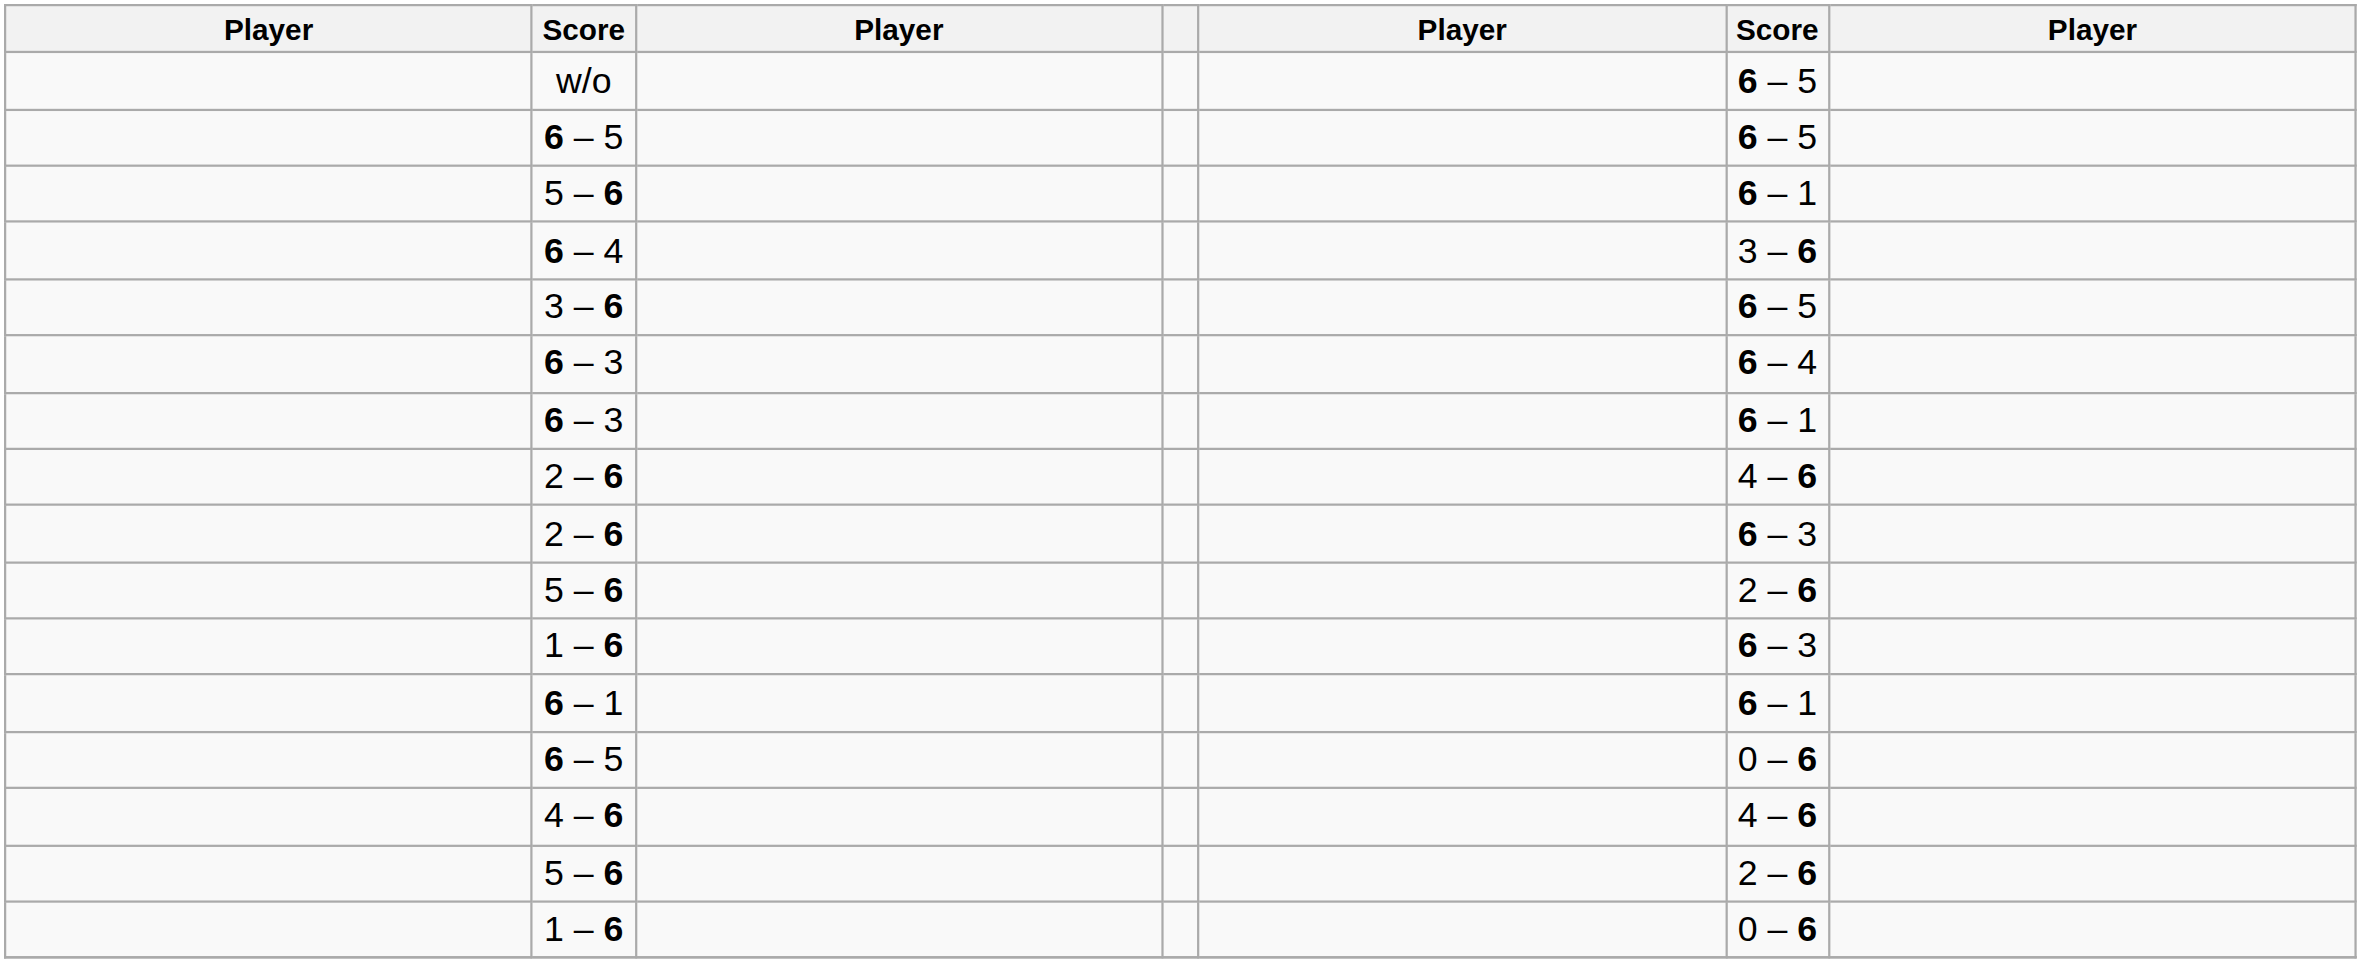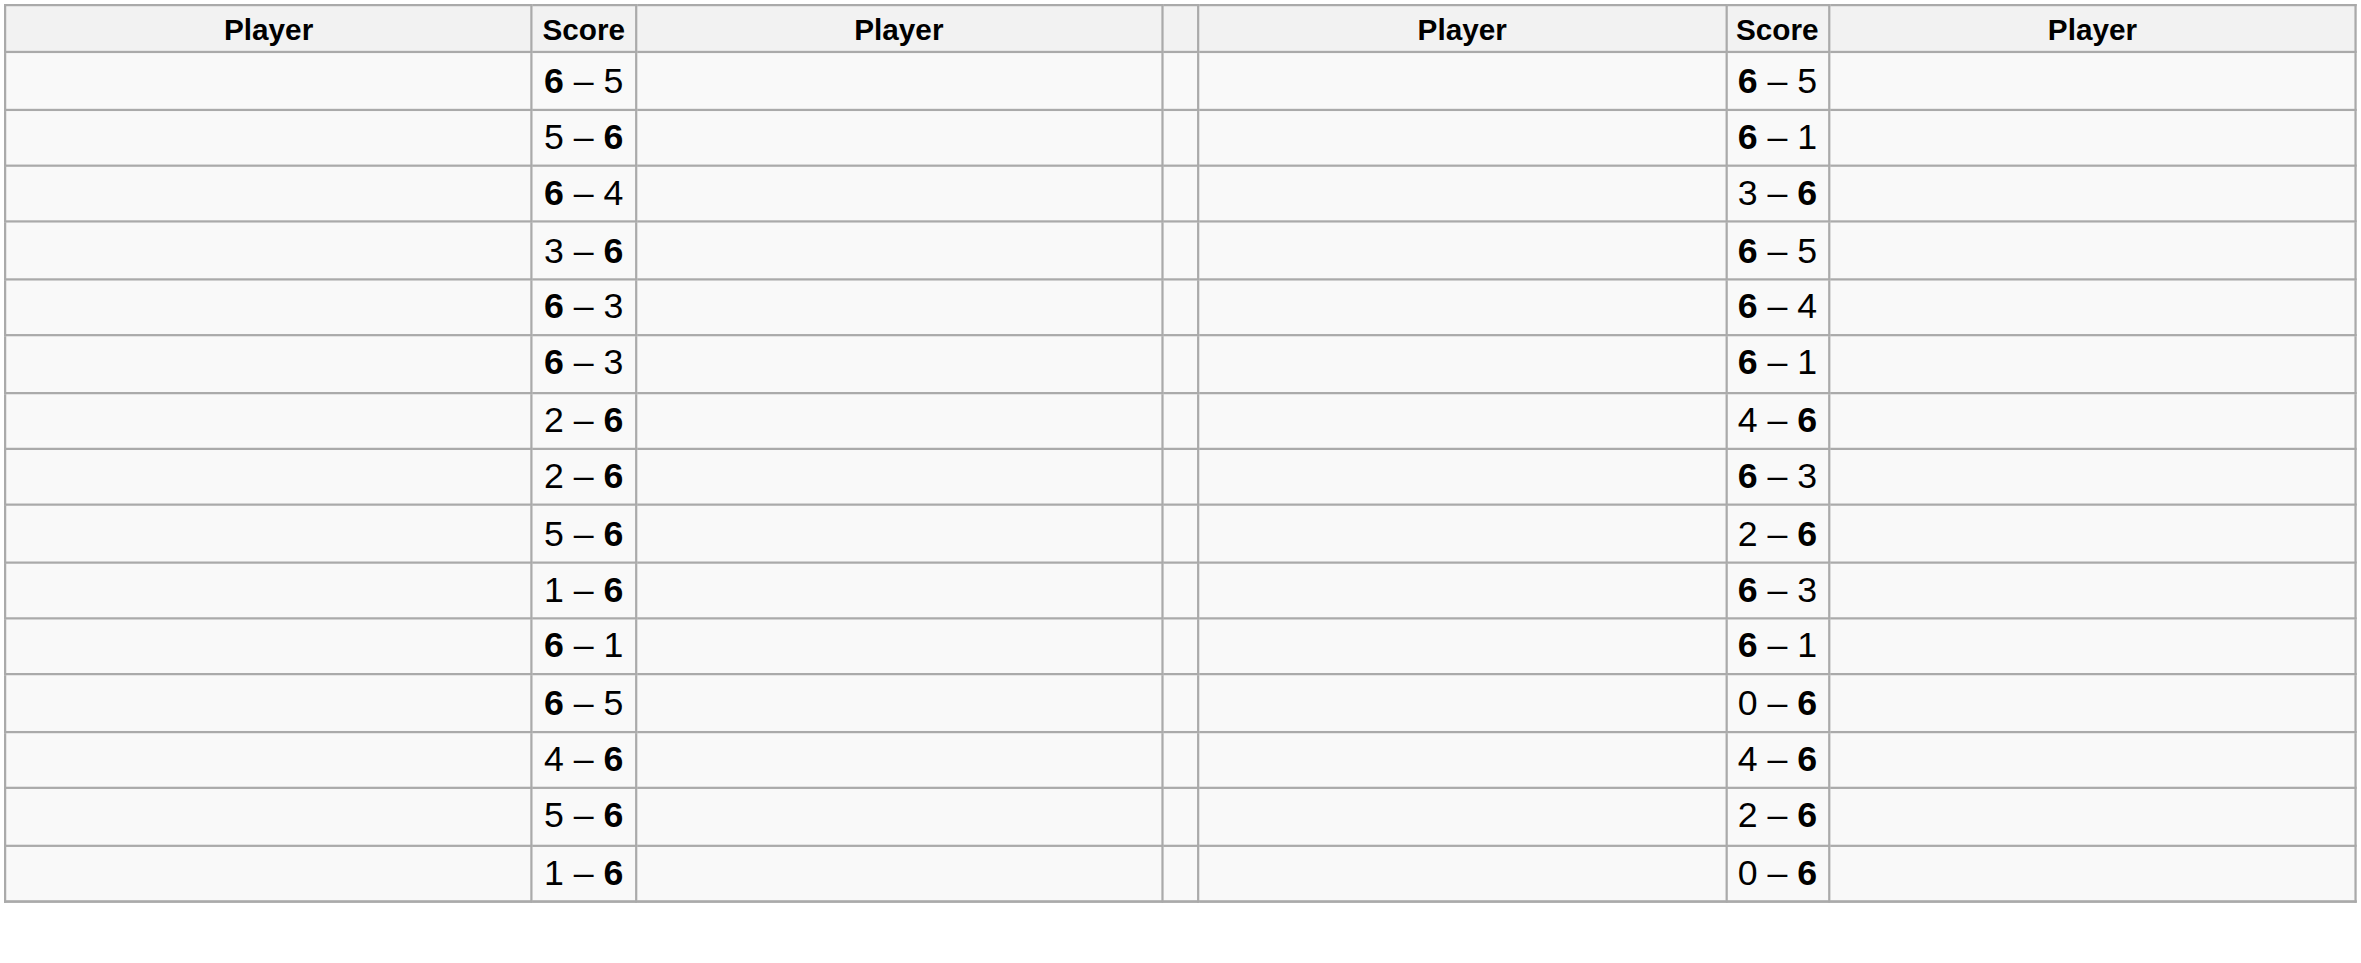- row: w/o | 6 – 5
